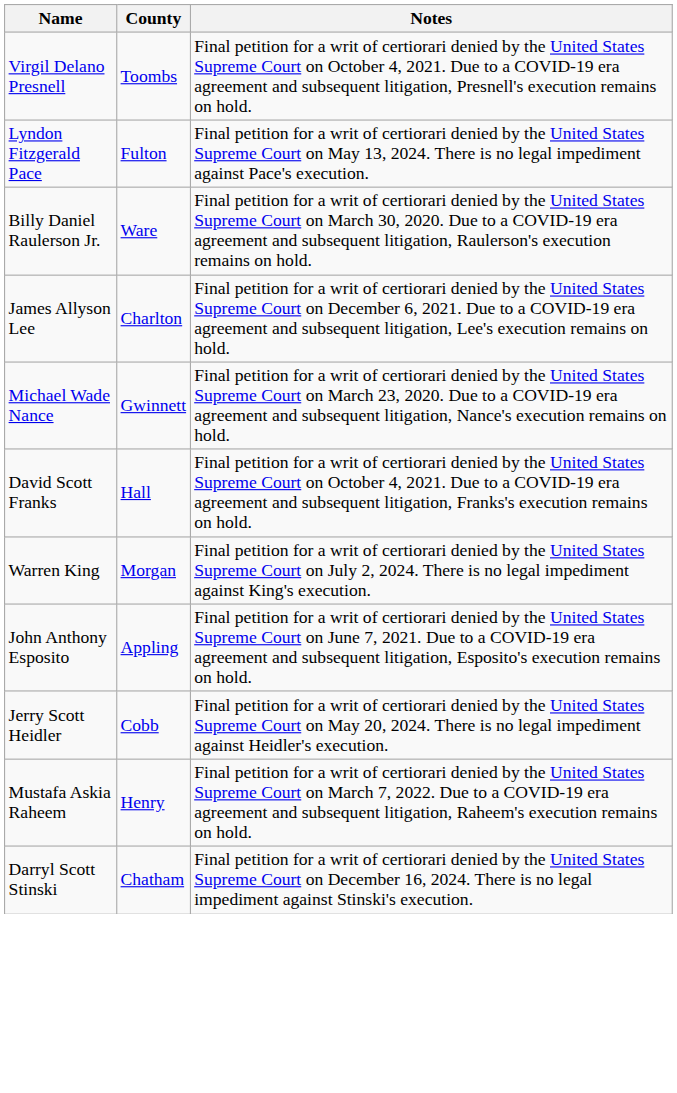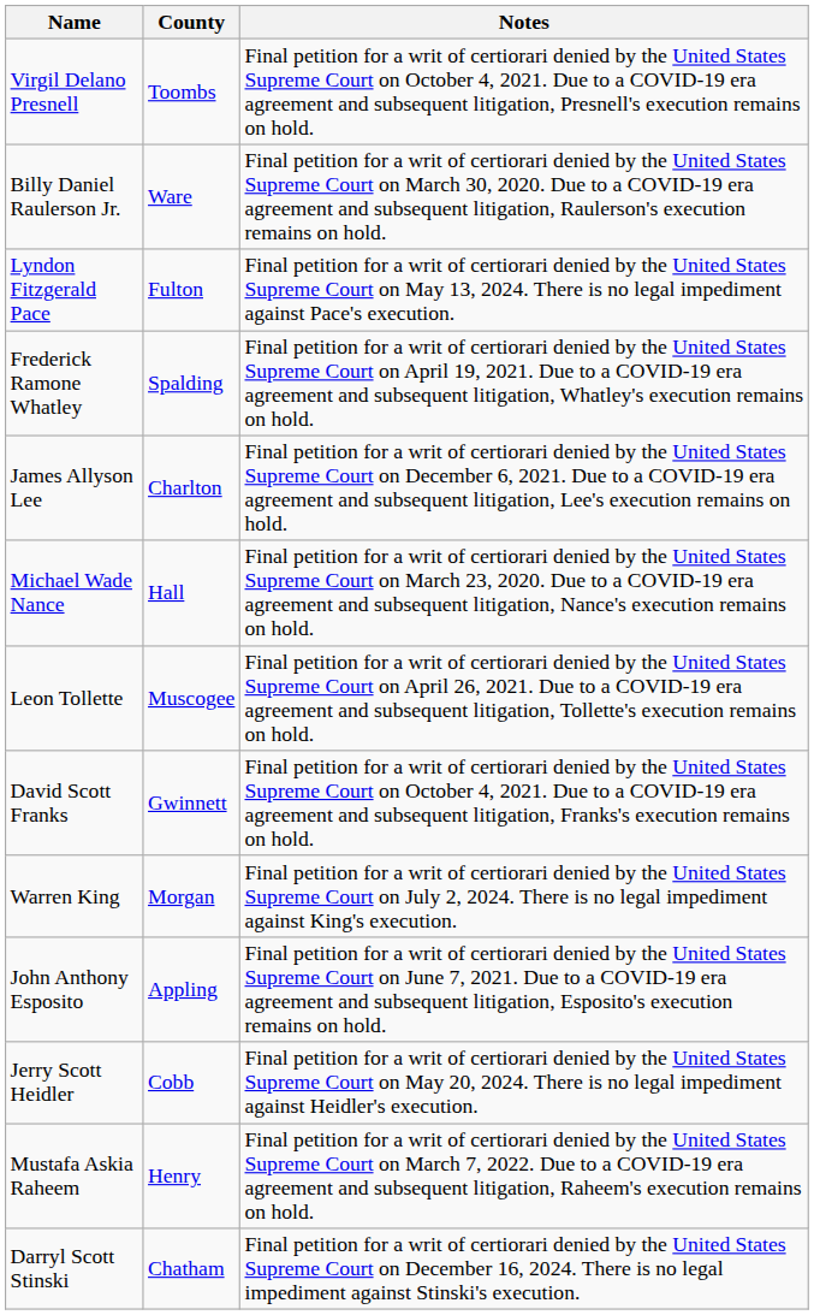rows swapped: Lyndon Fitzgerald Pace <-> Billy Daniel Raulerson Jr.
+ row: Frederick Ramone Whatley | Spalding | Final petition for a writ of certiorari denied by the United States Supreme Court on April 19, 2021. Due to a COVID-19 era agreement and subsequent litigation, Whatley's execution remains on hold.
Michael Wade Nance | County: Gwinnett -> Hall
+ row: Leon Tollette | Muscogee | Final petition for a writ of certiorari denied by the United States Supreme Court on April 26, 2021. Due to a COVID-19 era agreement and subsequent litigation, Tollette's execution remains on hold.
David Scott Franks | County: Hall -> Gwinnett
